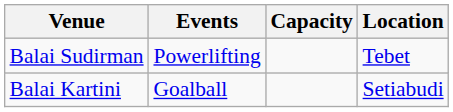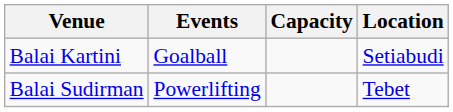rows swapped: Balai Kartini <-> Balai Sudirman
